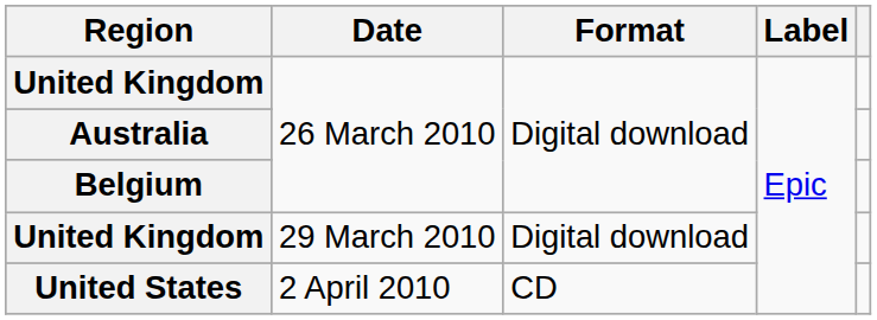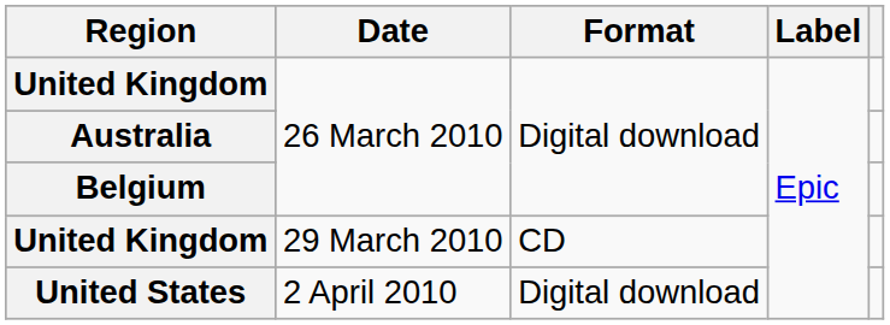United Kingdom / 29 March 2010 | Format: Digital download -> CD
United States | Format: CD -> Digital download
